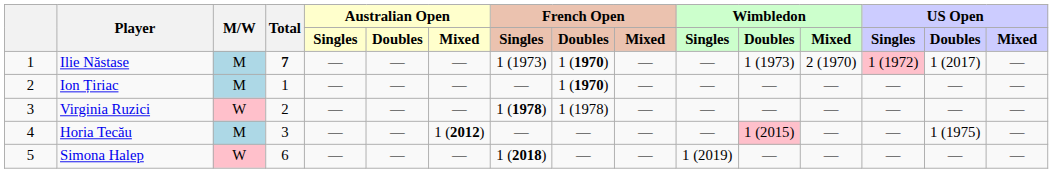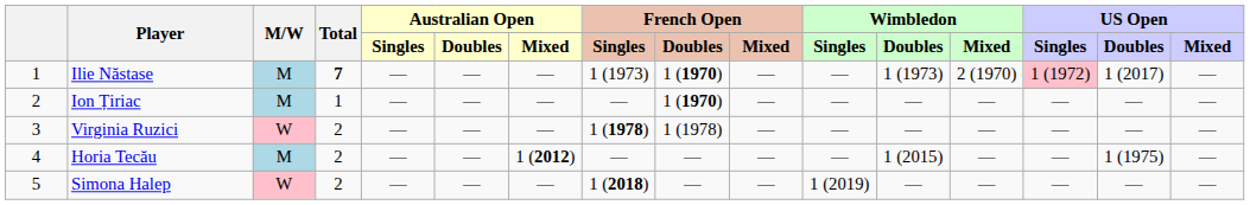Horia Tecău | Total: 3 -> 2
Horia Tecău | Wimbledon / Doubles: pink background -> no background
Simona Halep | Total: 6 -> 2
